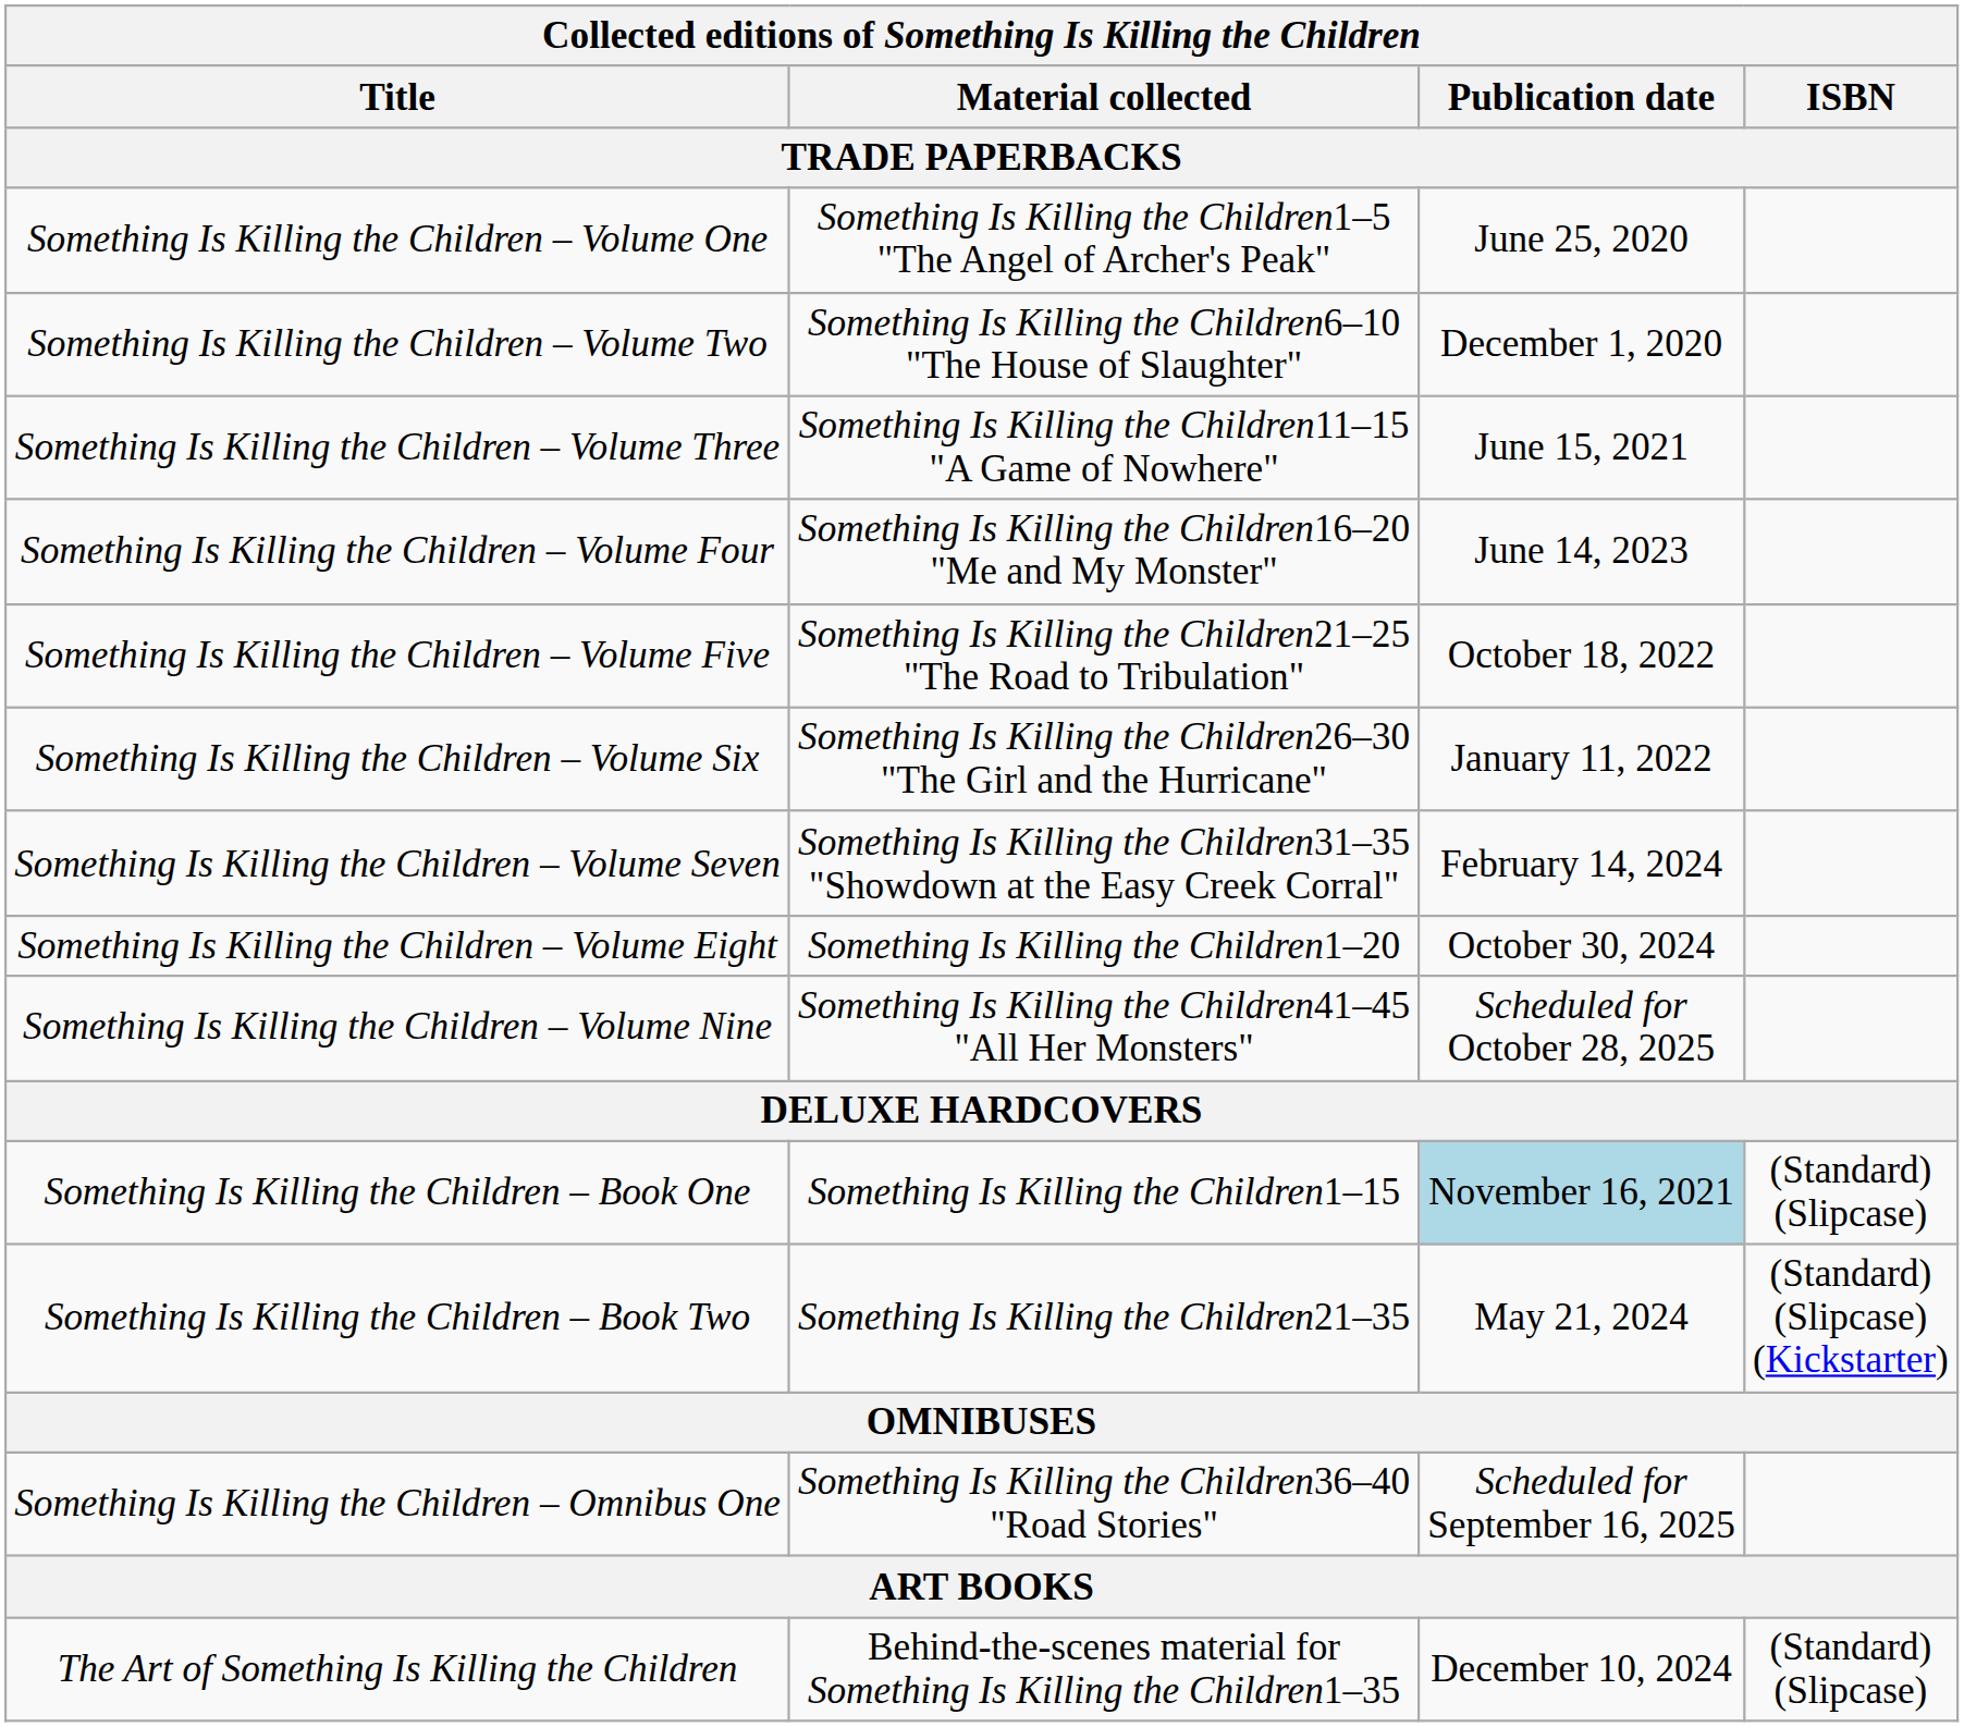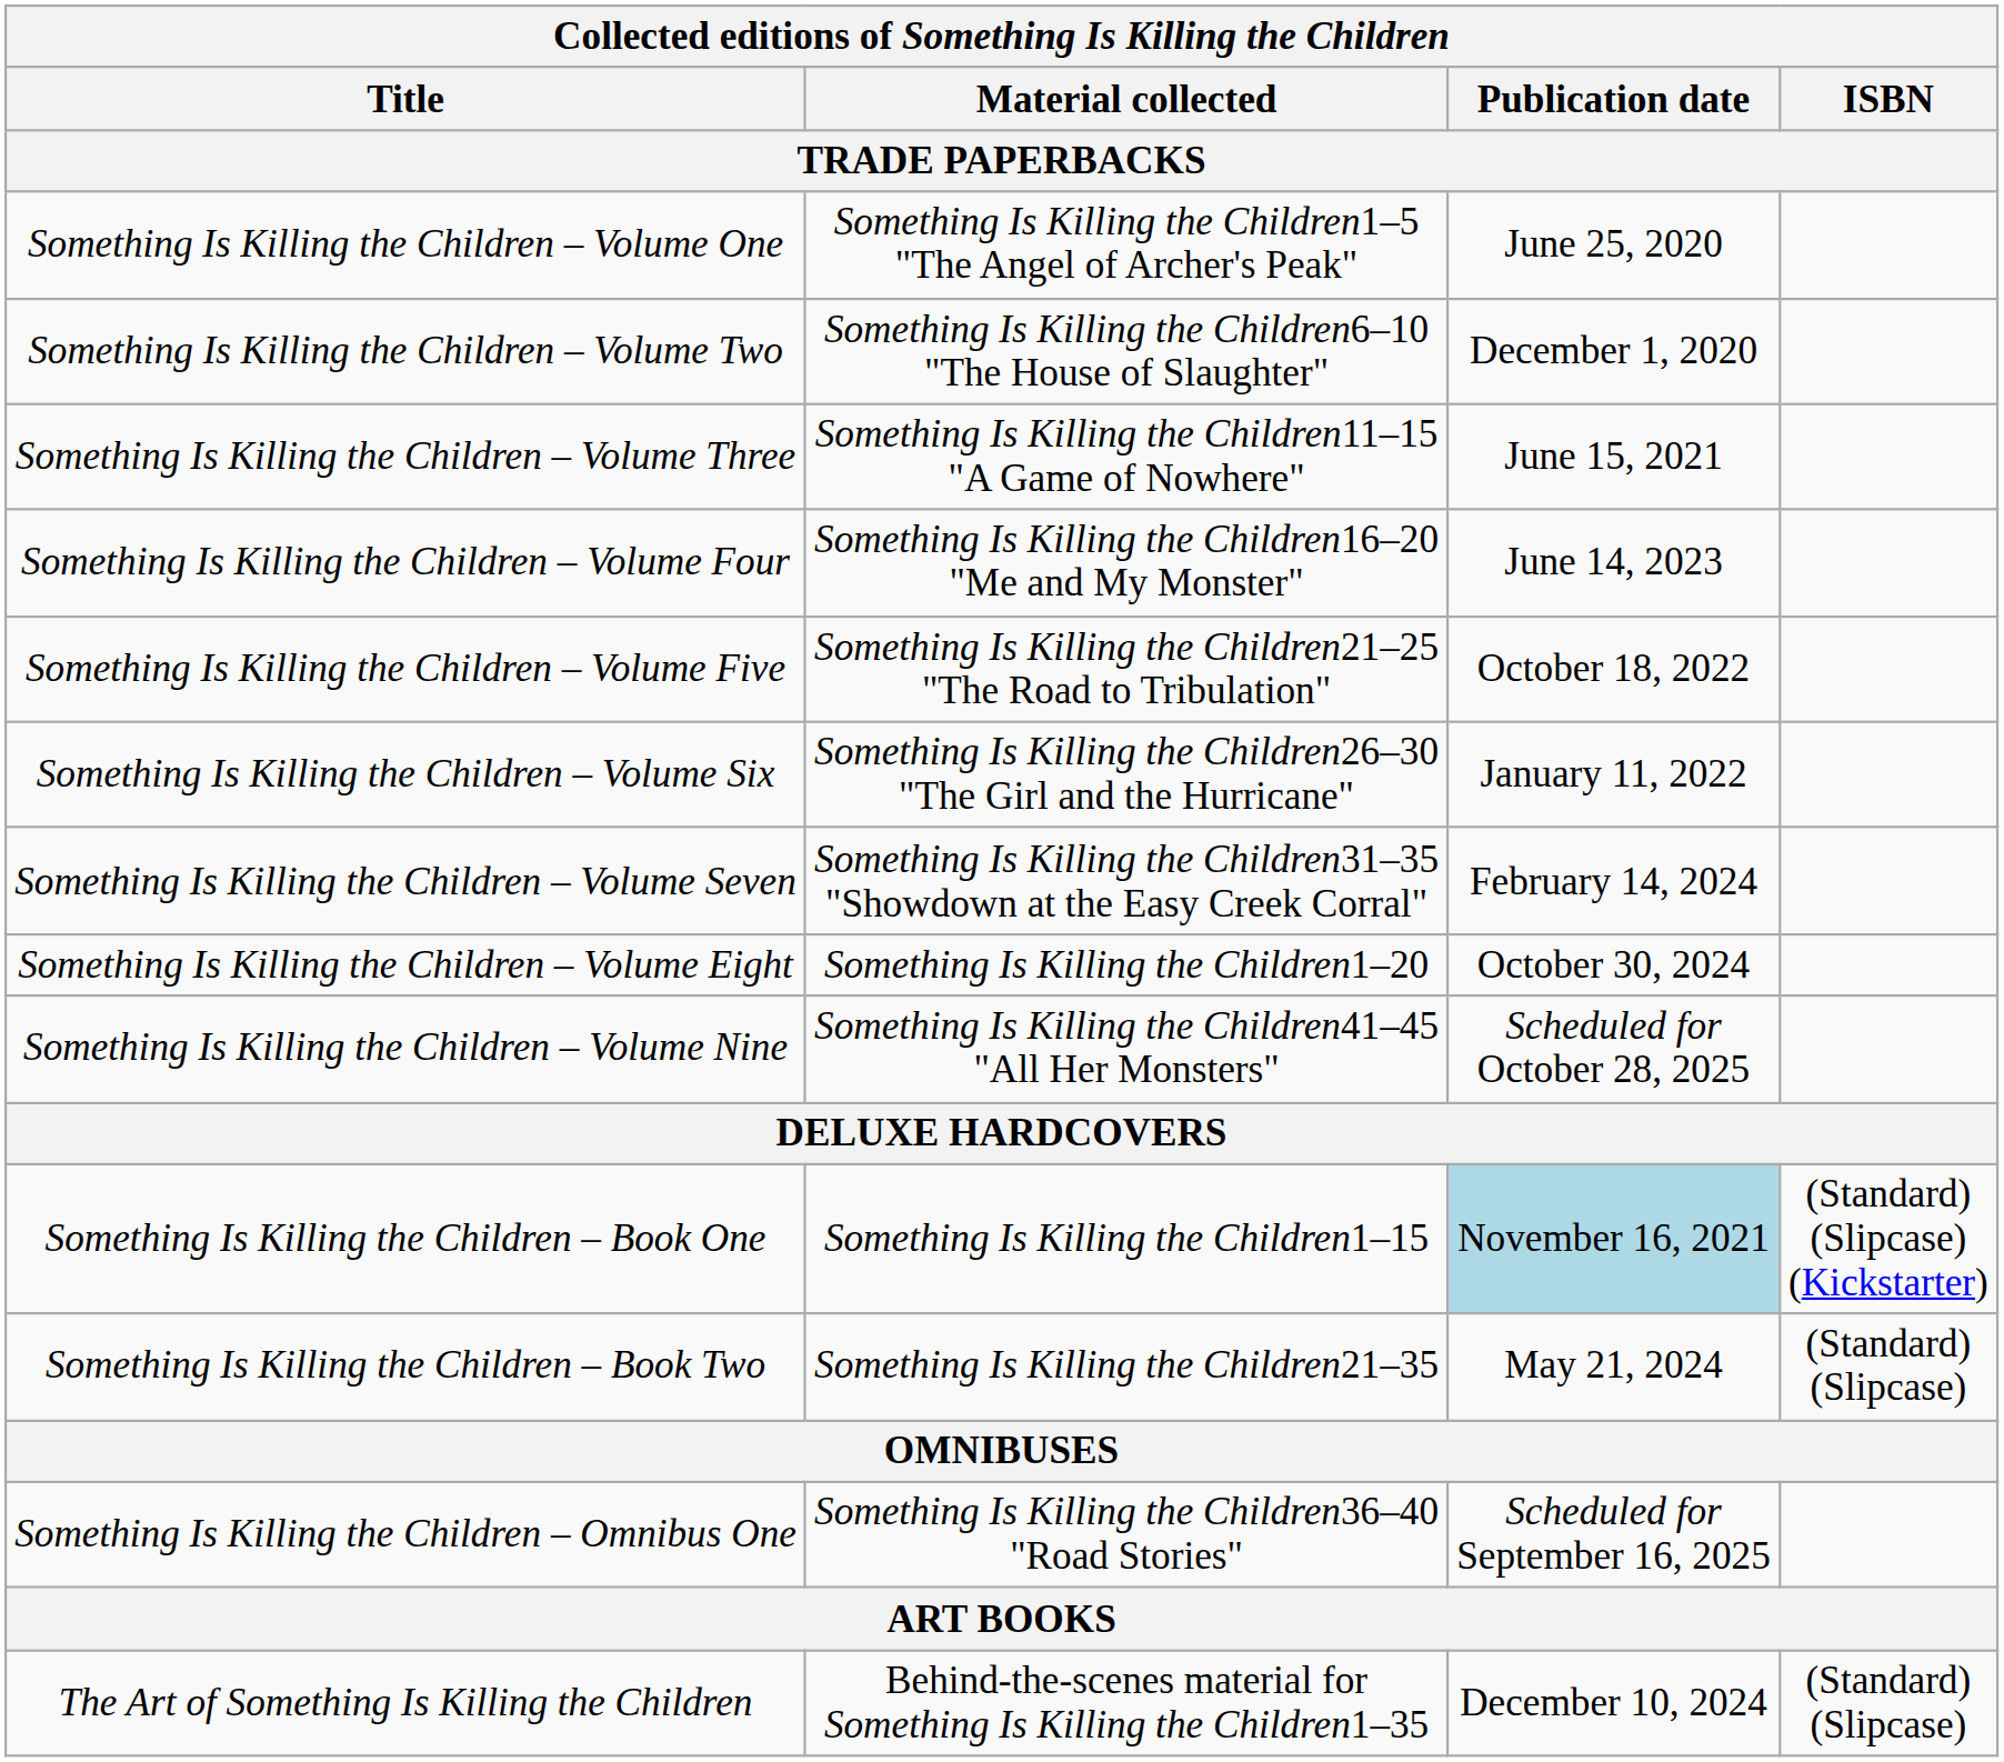Something Is Killing the Children – Book One | ISBN: (Standard) (Slipcase) -> (Standard) (Slipcase) (Kickstarter)
Something Is Killing the Children – Book Two | ISBN: (Standard) (Slipcase) (Kickstarter) -> (Standard) (Slipcase)
